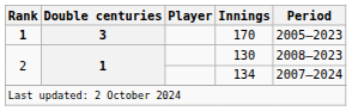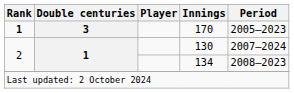130 | Period: 2008–2023 -> 2007–2024
134 | Period: 2007–2024 -> 2008–2023
